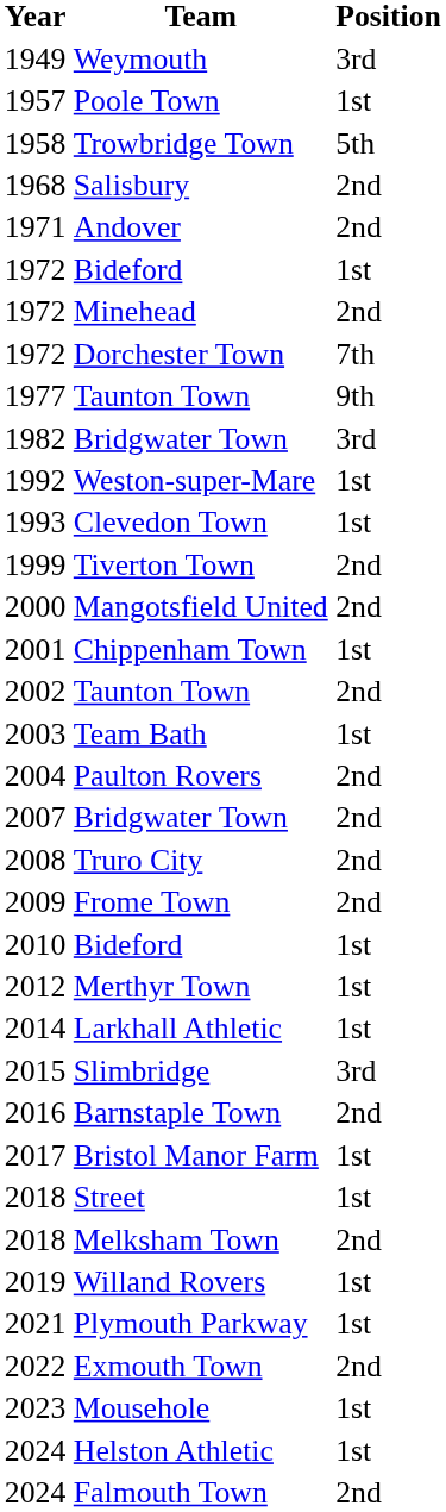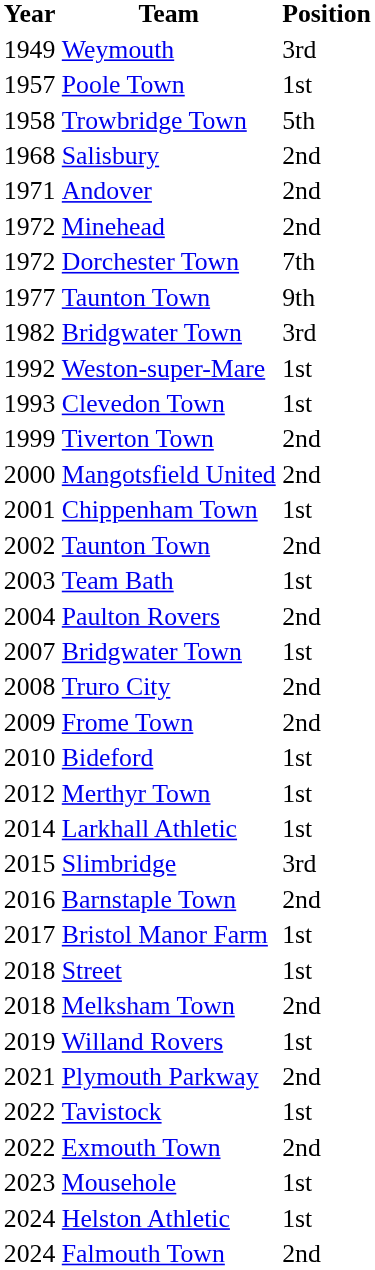- row: 1972 | Bideford | 1st
2007 / Bridgwater Town | Position: 2nd -> 1st
Plymouth Parkway | Position: 1st -> 2nd
+ row: 2022 | Tavistock | 1st
